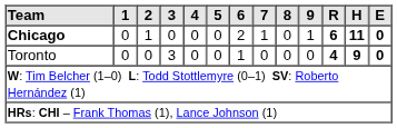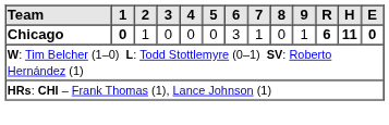Chicago | 1: normal -> bold
Chicago | 6: 2 -> 3
- row: Toronto | 0 | 0 | 3 | 0 | 0 | 1 | 0 | 0 | 0 | 4 | 9 | 0
